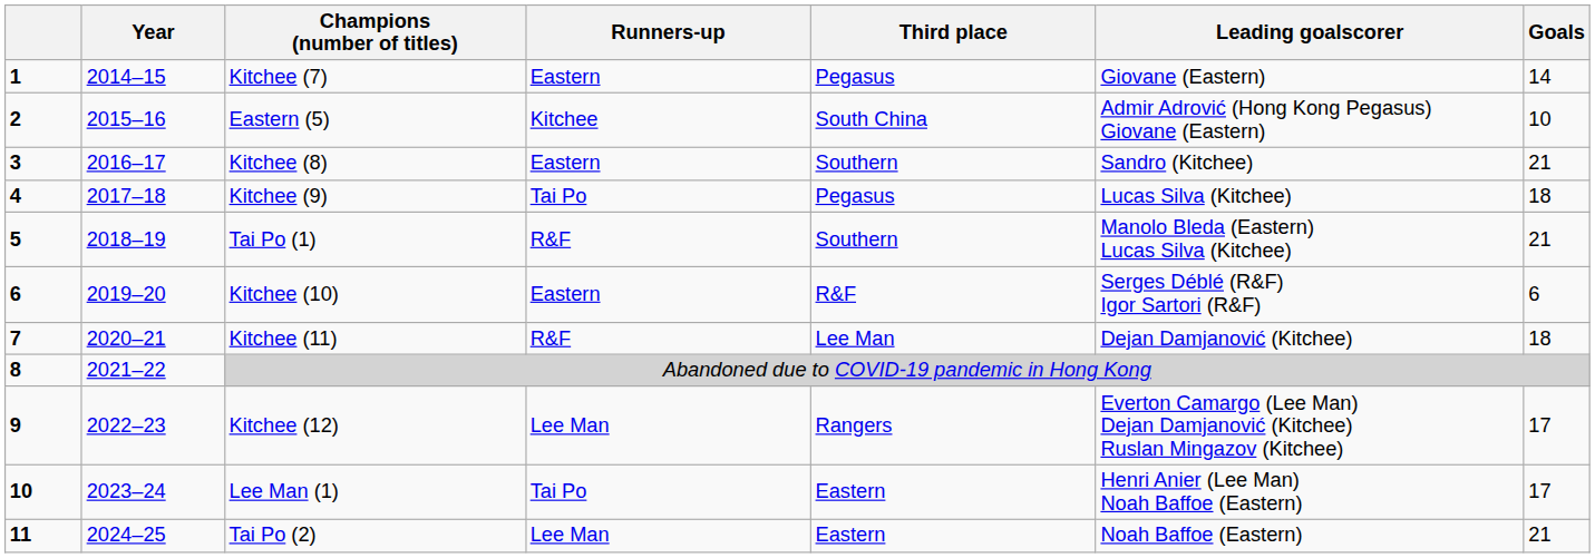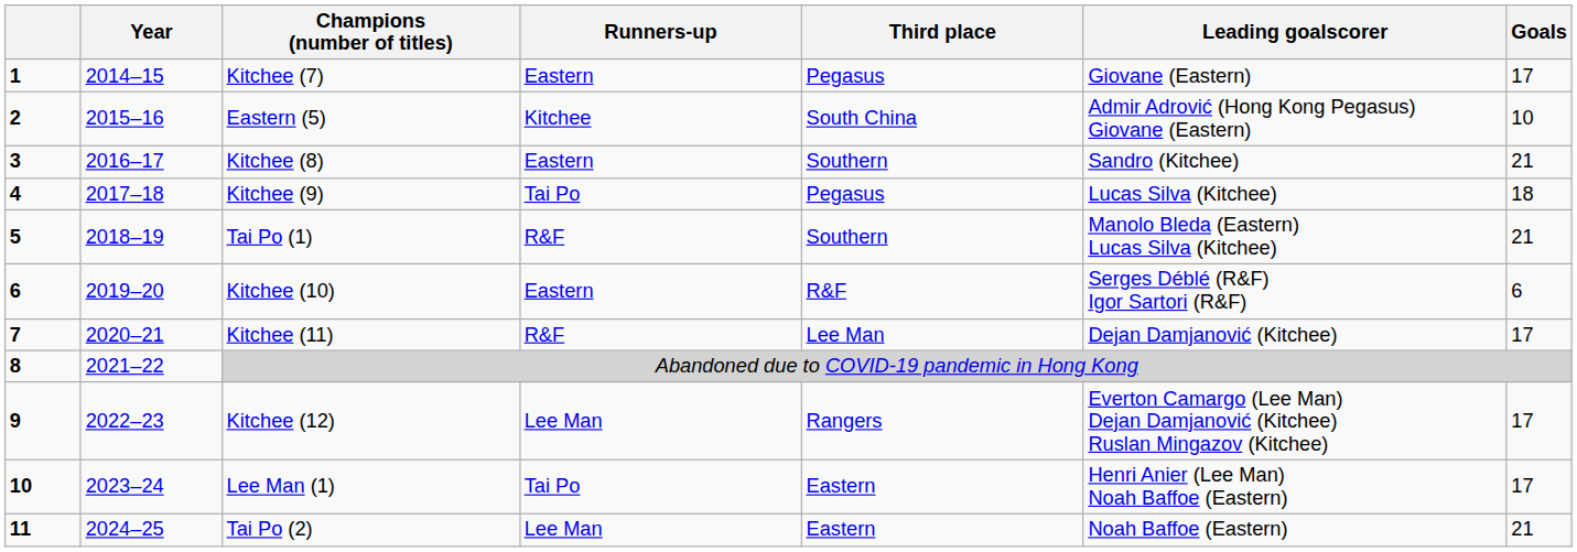Kitchee (7) | Goals: 14 -> 17
Kitchee (11) | Goals: 18 -> 17
